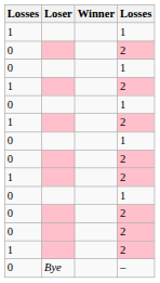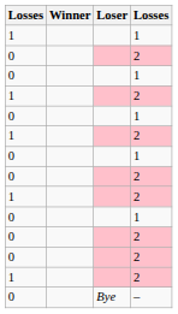columns swapped: Winner <-> Loser
